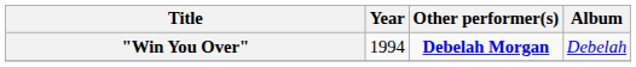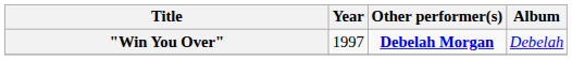"Win You Over" | Year: 1994 -> 1997
